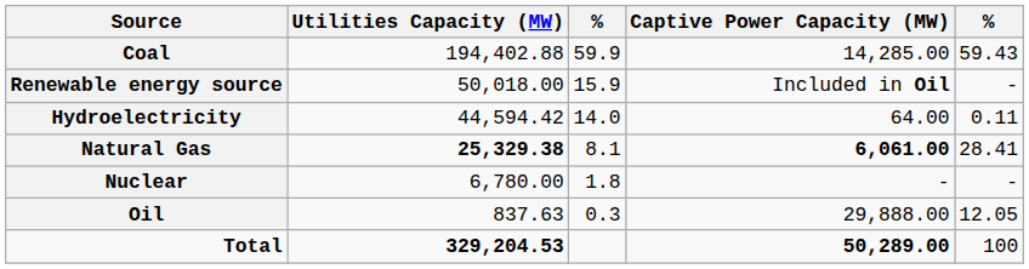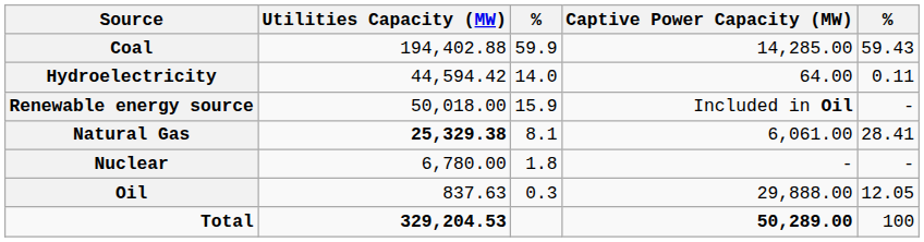rows swapped: Hydroelectricity <-> Renewable energy source
Natural Gas | Captive Power Capacity (MW): bold -> normal
